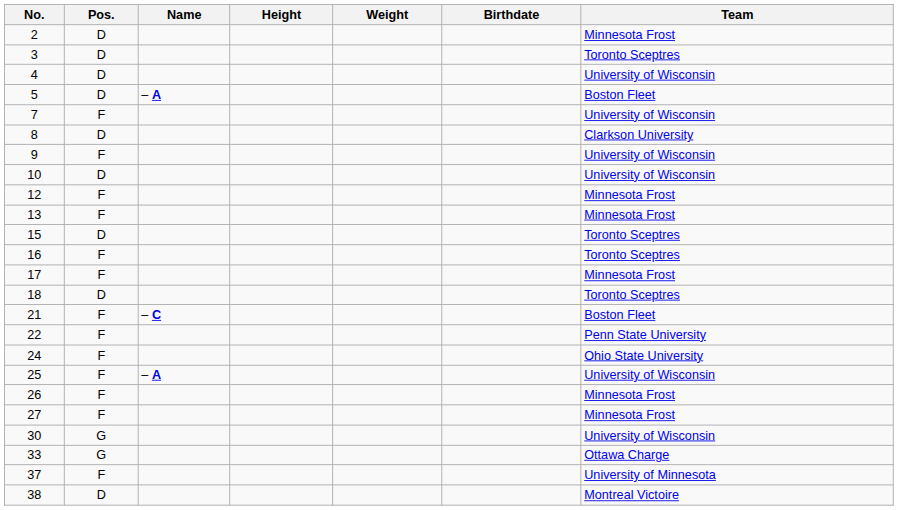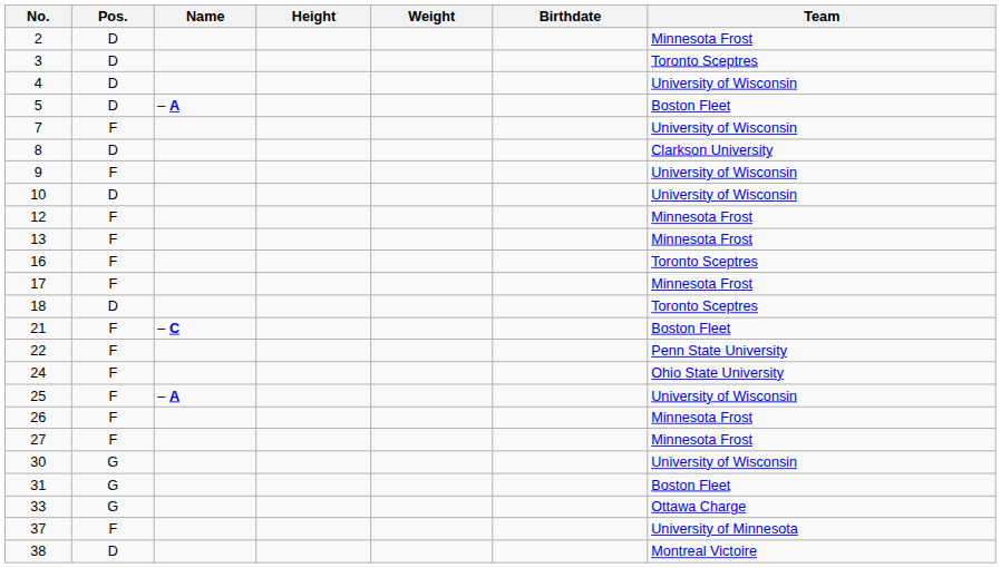- row: 15 | D | Toronto Sceptres
+ row: 31 | G | Boston Fleet
